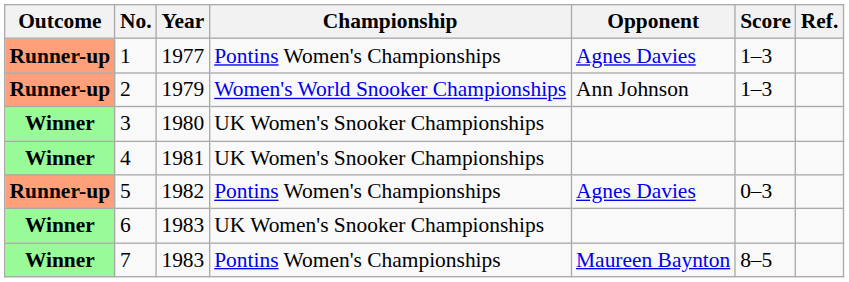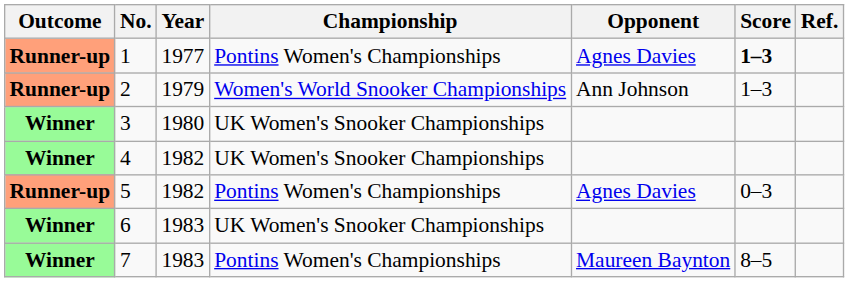1 | Score: normal -> bold
4 | Year: 1981 -> 1982
